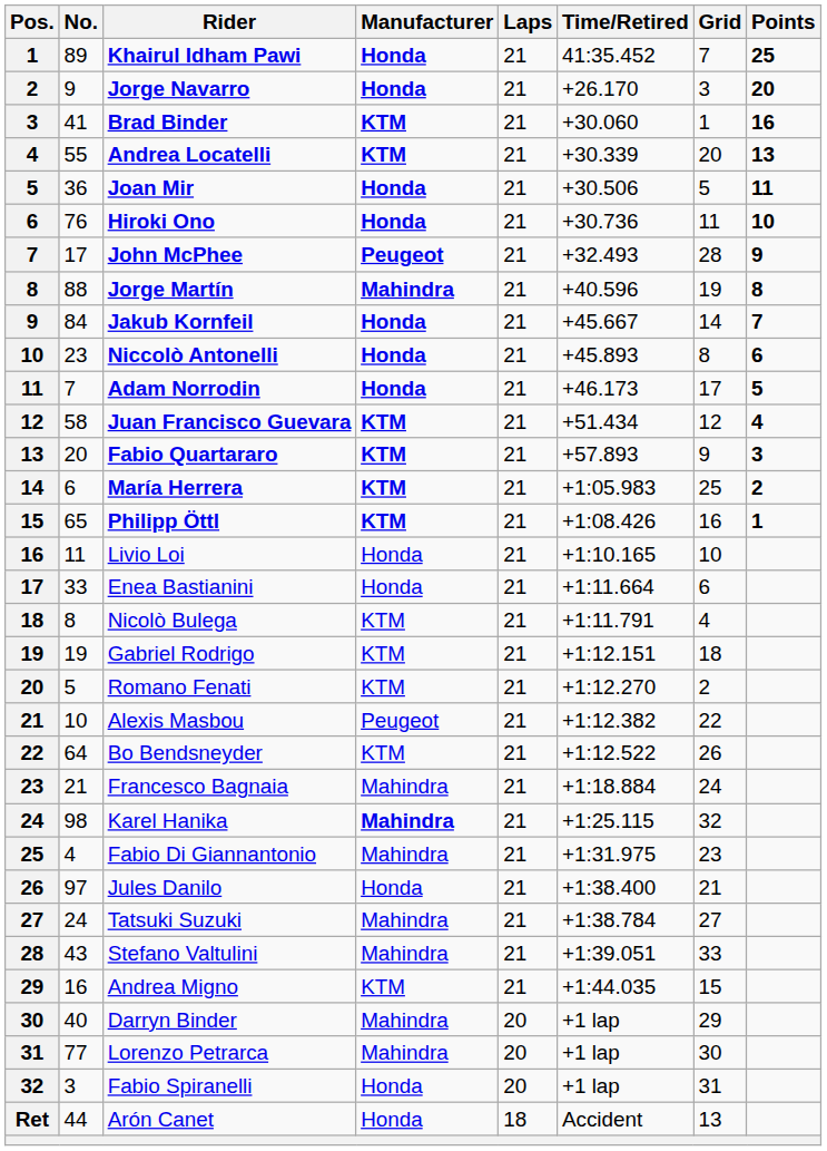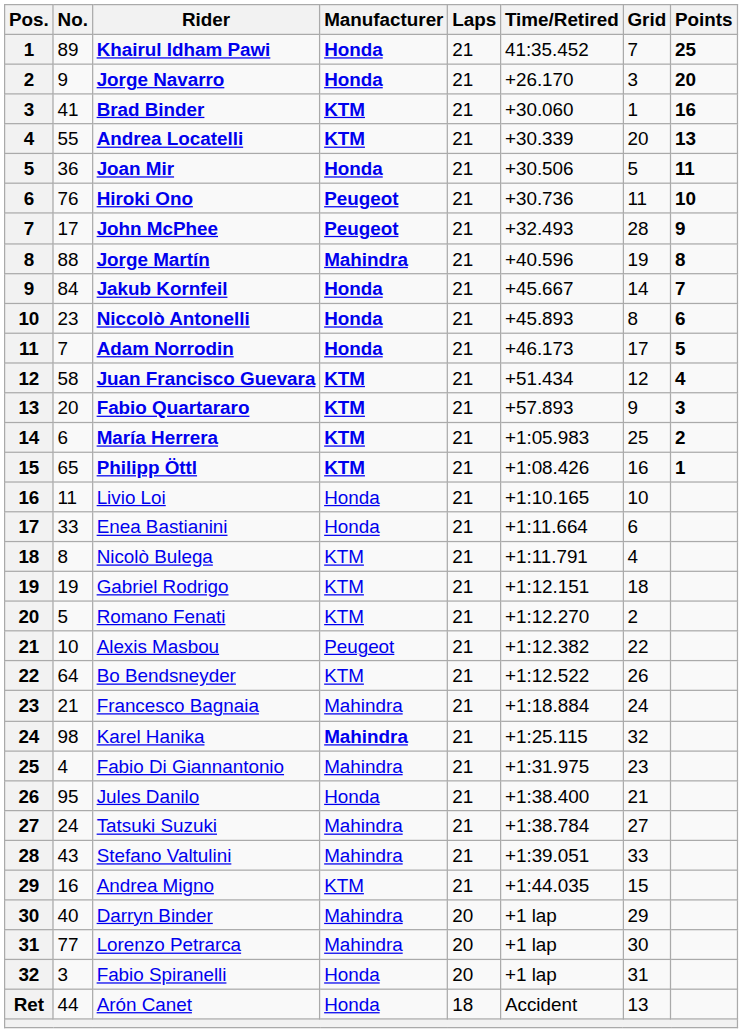Hiroki Ono | Manufacturer: Honda -> Peugeot
Jules Danilo | No.: 97 -> 95
